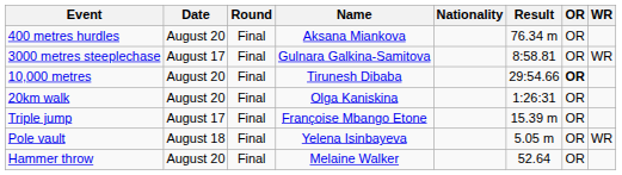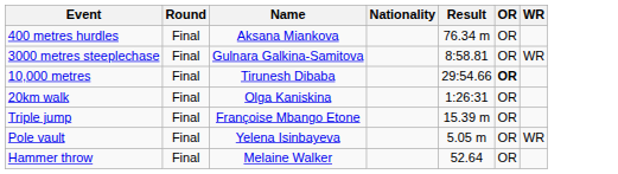- column: Date | August 20 | August 17 | August 20 | August 20 | August 17 | August 18 | August 20
